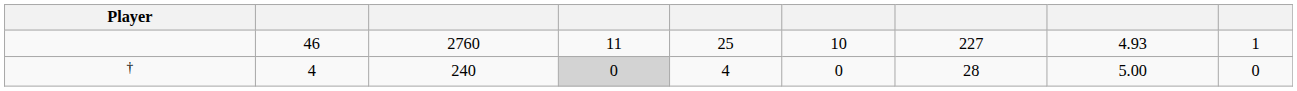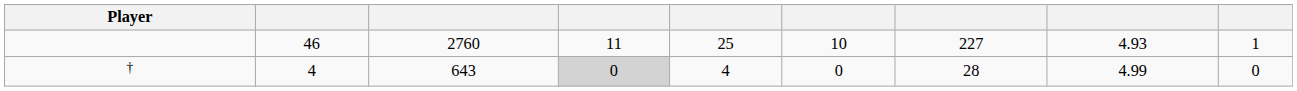† | column 3: 240 -> 643
† | column 8: 5.00 -> 4.99
